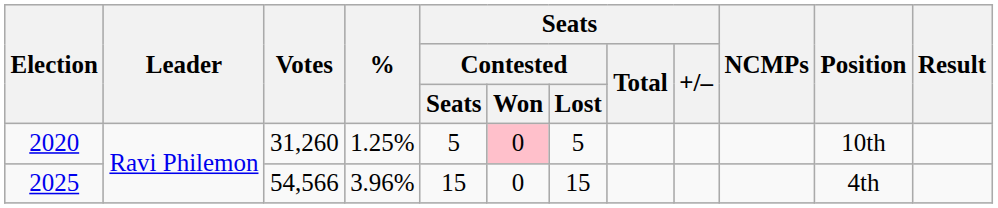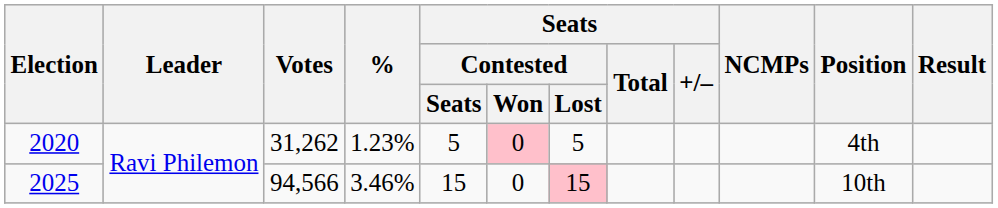2020 | Votes: 31,260 -> 31,262
2020 | %: 1.25% -> 1.23%
2020 | Position: 10th -> 4th
2025 | Votes: 54,566 -> 94,566
2025 | %: 3.96% -> 3.46%
2025 | Seats / Contested / Lost: no background -> pink background
2025 | Position: 4th -> 10th
